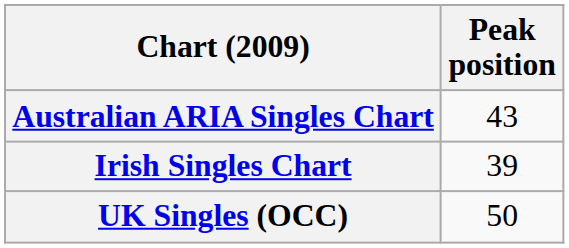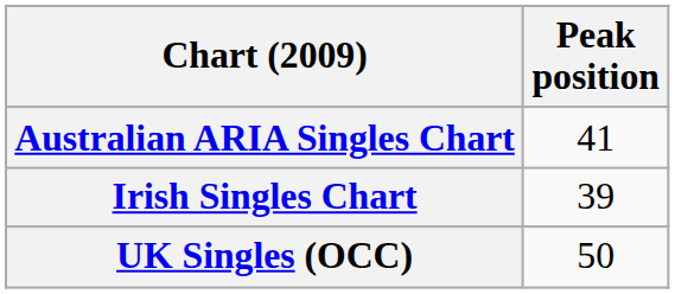Australian ARIA Singles Chart | Peak position: 43 -> 41
